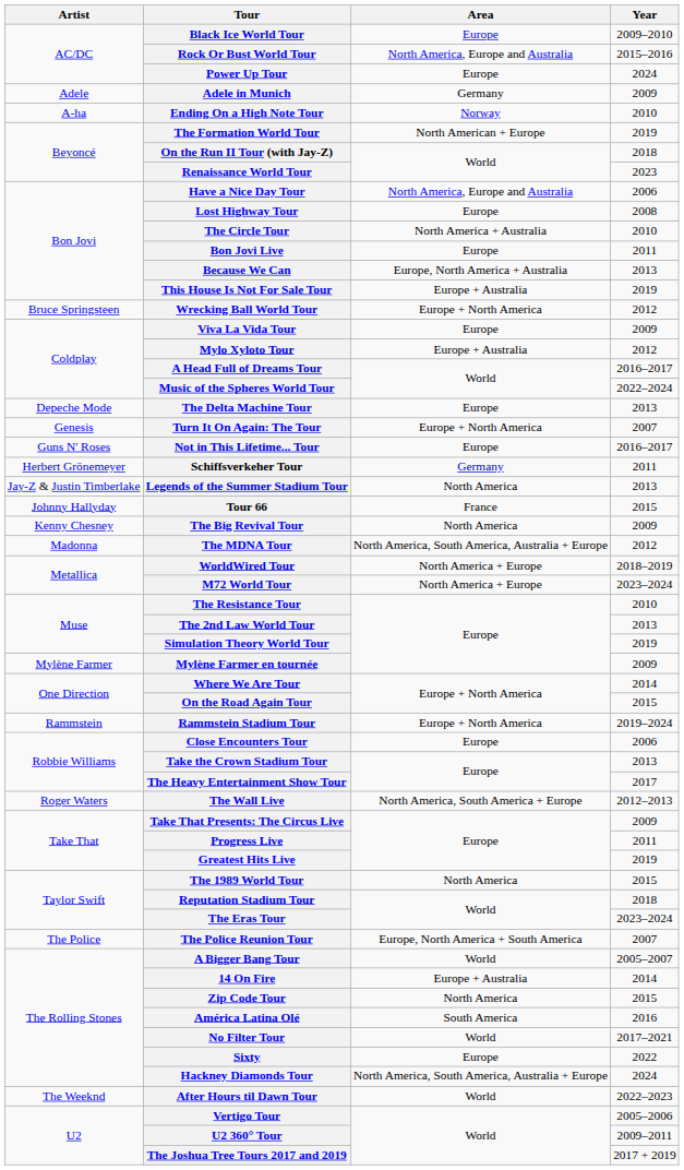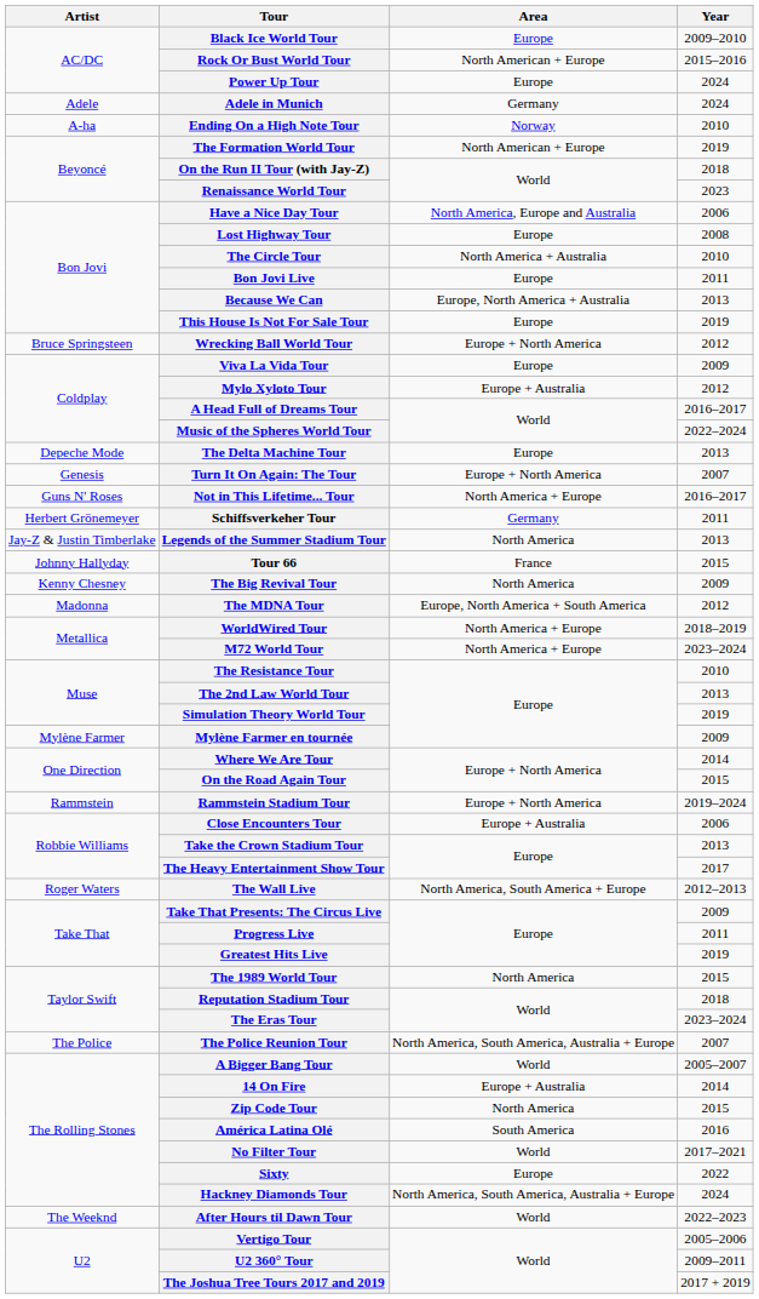Rock Or Bust World Tour | Area: North America, Europe and Australia -> North American + Europe
Adele in Munich | Year: 2009 -> 2024
This House Is Not For Sale Tour | Area: Europe + Australia -> Europe
Not in This Lifetime... Tour | Area: Europe -> North America + Europe
The MDNA Tour | Area: North America, South America, Australia + Europe -> Europe, North America + South America
Close Encounters Tour | Area: Europe -> Europe + Australia
The Police Reunion Tour | Area: Europe, North America + South America -> North America, South America, Australia + Europe
